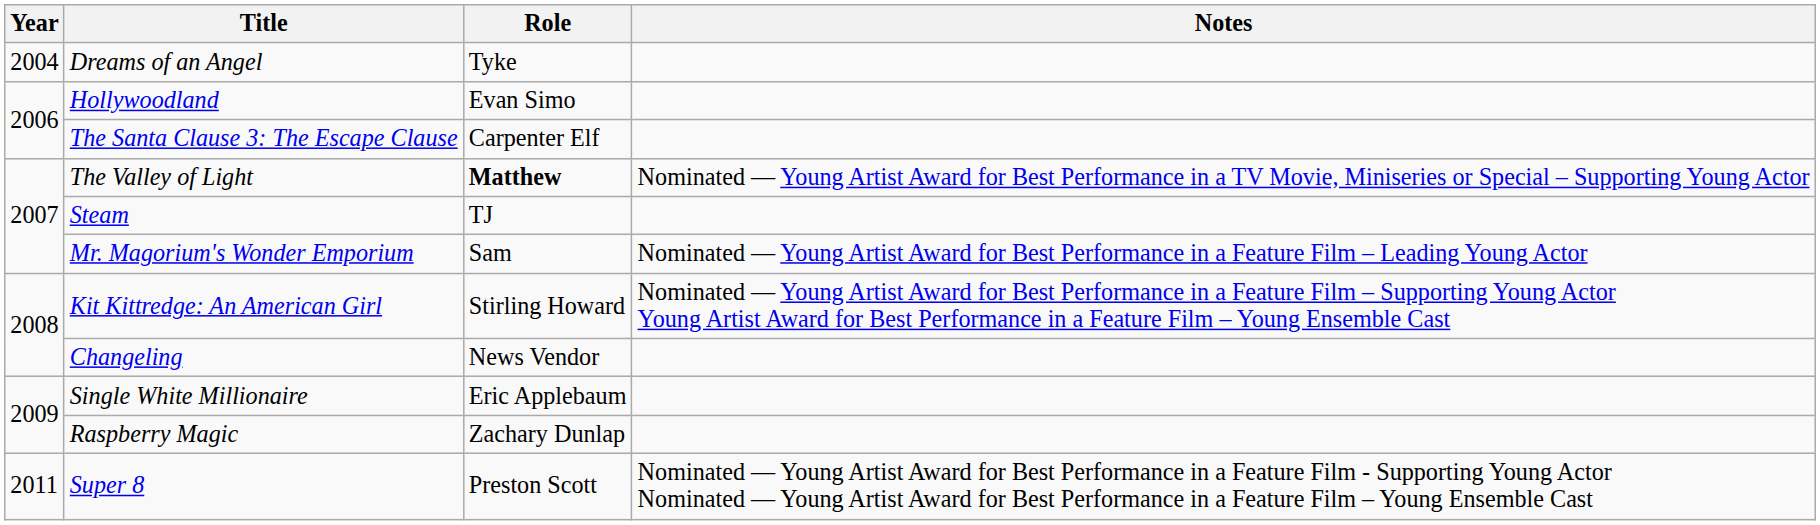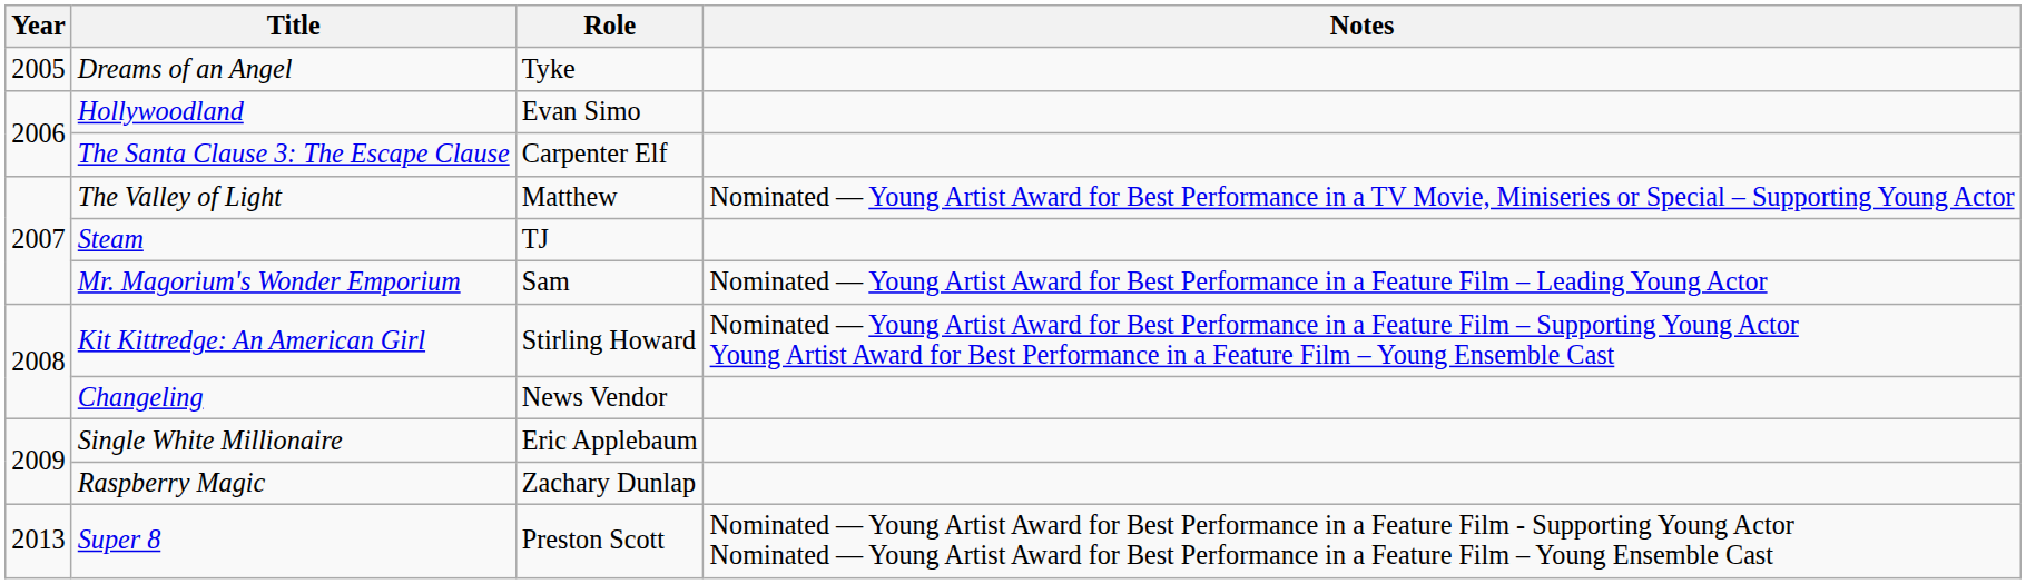Dreams of an Angel | Year: 2004 -> 2005
The Valley of Light | Role: bold -> normal
Super 8 | Year: 2011 -> 2013
